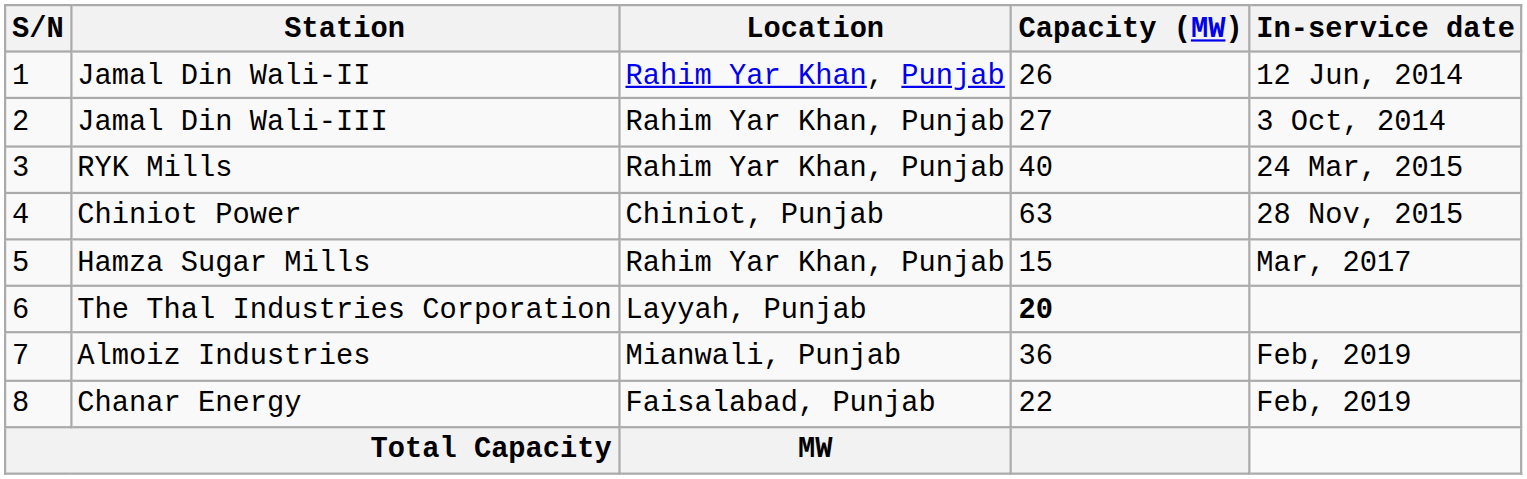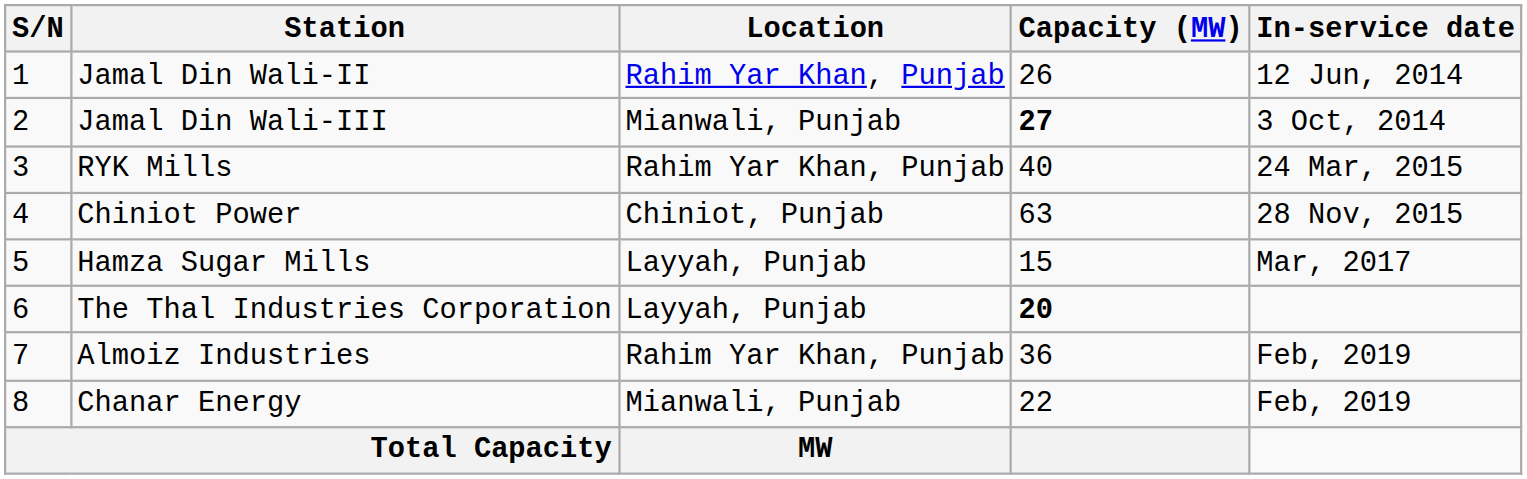Jamal Din Wali-III | Location: Rahim Yar Khan, Punjab -> Mianwali, Punjab
Jamal Din Wali-III | Capacity (MW): normal -> bold
Hamza Sugar Mills | Location: Rahim Yar Khan, Punjab -> Layyah, Punjab
Almoiz Industries | Location: Mianwali, Punjab -> Rahim Yar Khan, Punjab
Chanar Energy | Location: Faisalabad, Punjab -> Mianwali, Punjab
